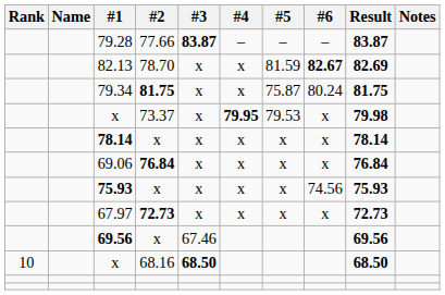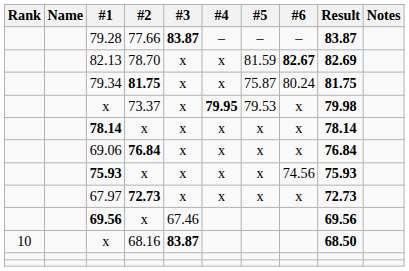x / 68.16 | #3: 68.50 -> 83.87
